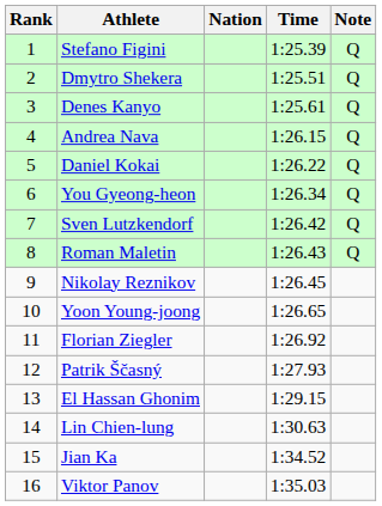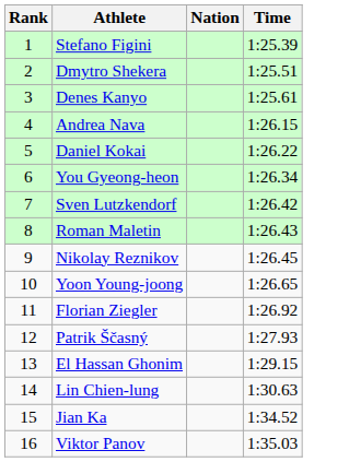- column: Note | Q | Q | Q | Q | Q | Q | Q | Q
